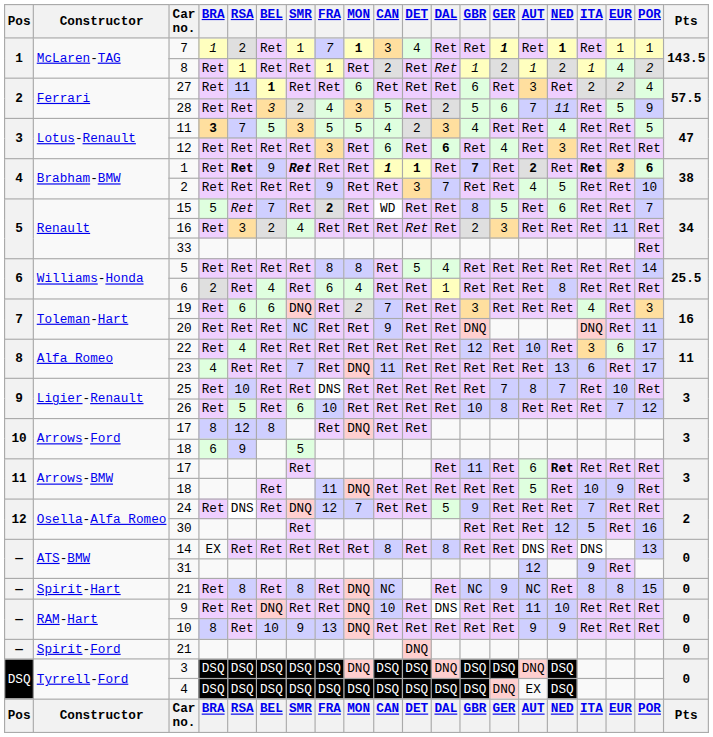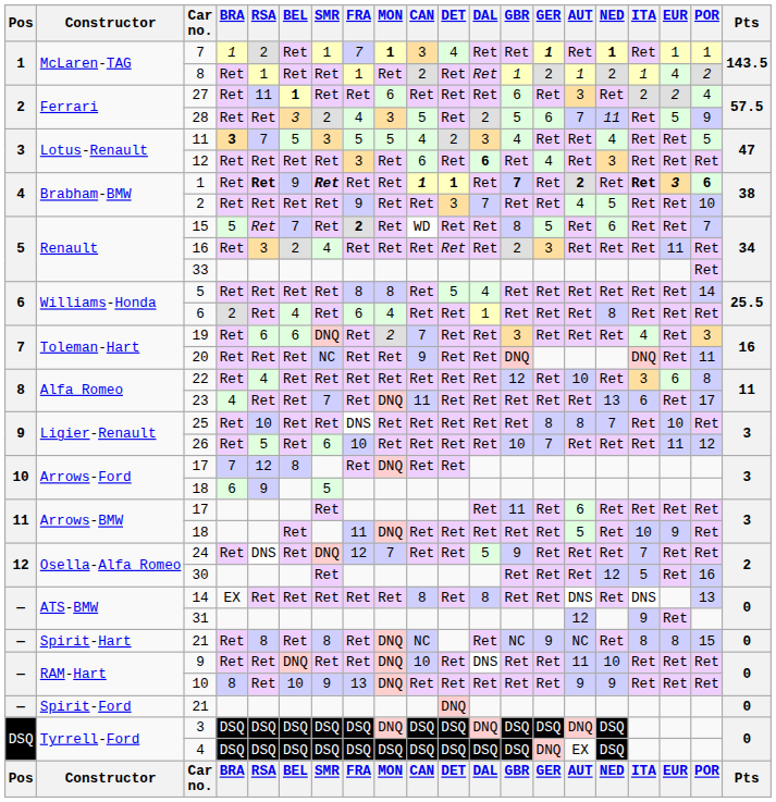22 | POR: 17 -> 8
25 | GER: 7 -> 8
26 | GER: 8 -> 7
26 | EUR: 7 -> 11
Arrows-Ford / 17 | BRA: 8 -> 7
Arrows-BMW / 17 | NED: bold -> normal
